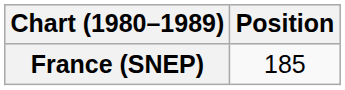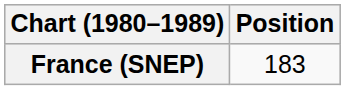France (SNEP) | Position: 185 -> 183
